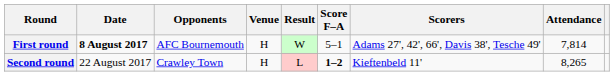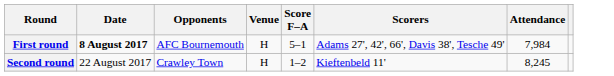- column: Result | W | L
First round | Attendance: 7,814 -> 7,984
Second round | Score F–A: bold -> normal
Second round | Attendance: 8,265 -> 8,245
